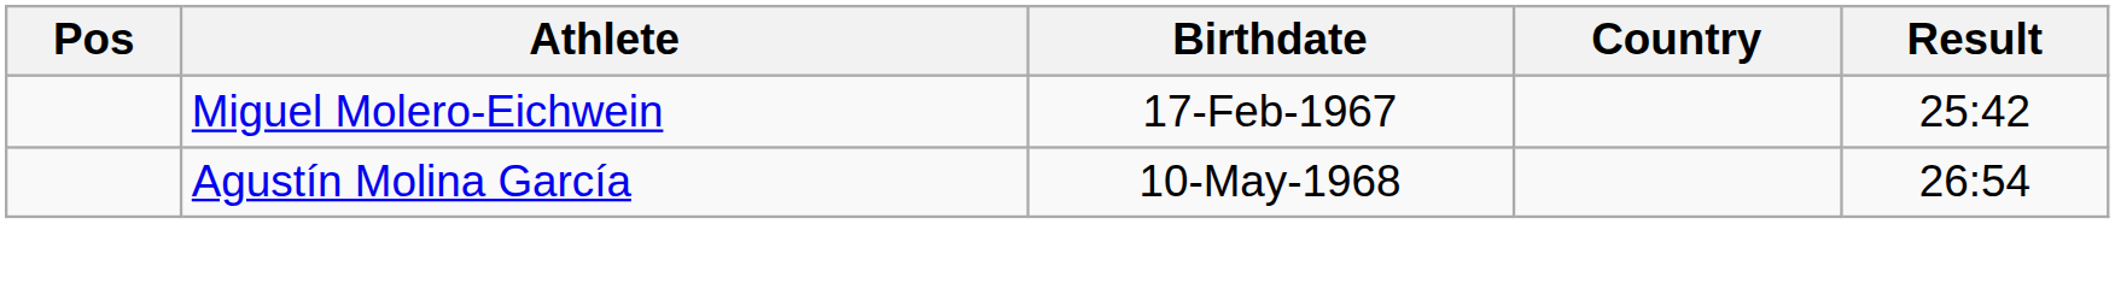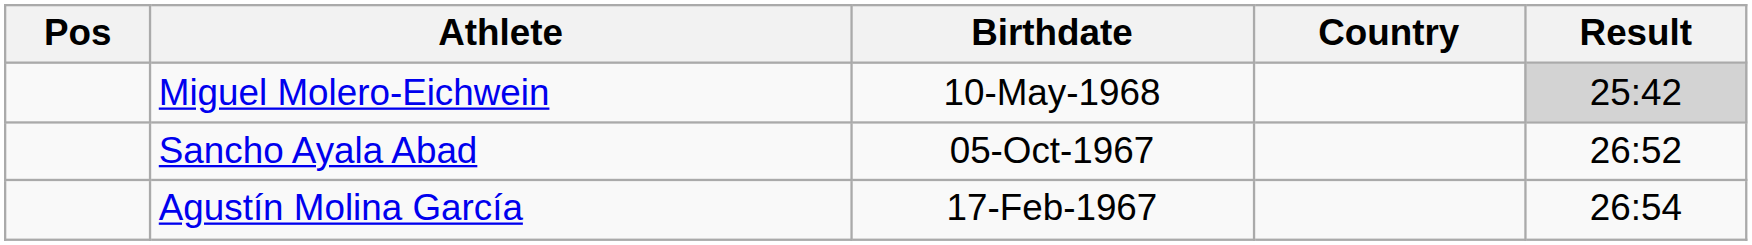Miguel Molero-Eichwein | Birthdate: 17-Feb-1967 -> 10-May-1968
Miguel Molero-Eichwein | Result: no background -> lightgrey background
+ row: Sancho Ayala Abad | 05-Oct-1967 | 26:52
Agustín Molina García | Birthdate: 10-May-1968 -> 17-Feb-1967
